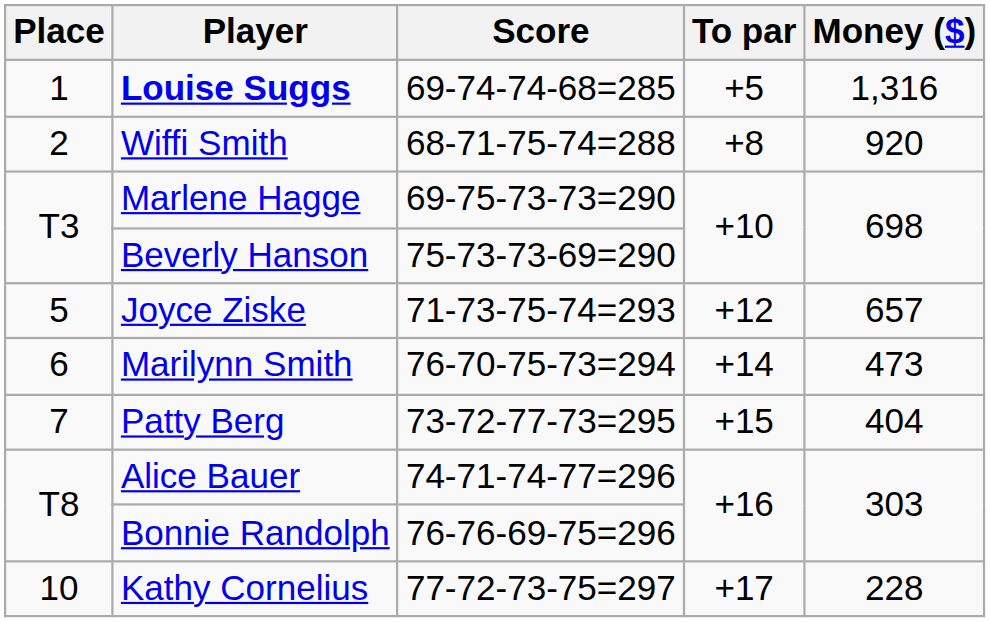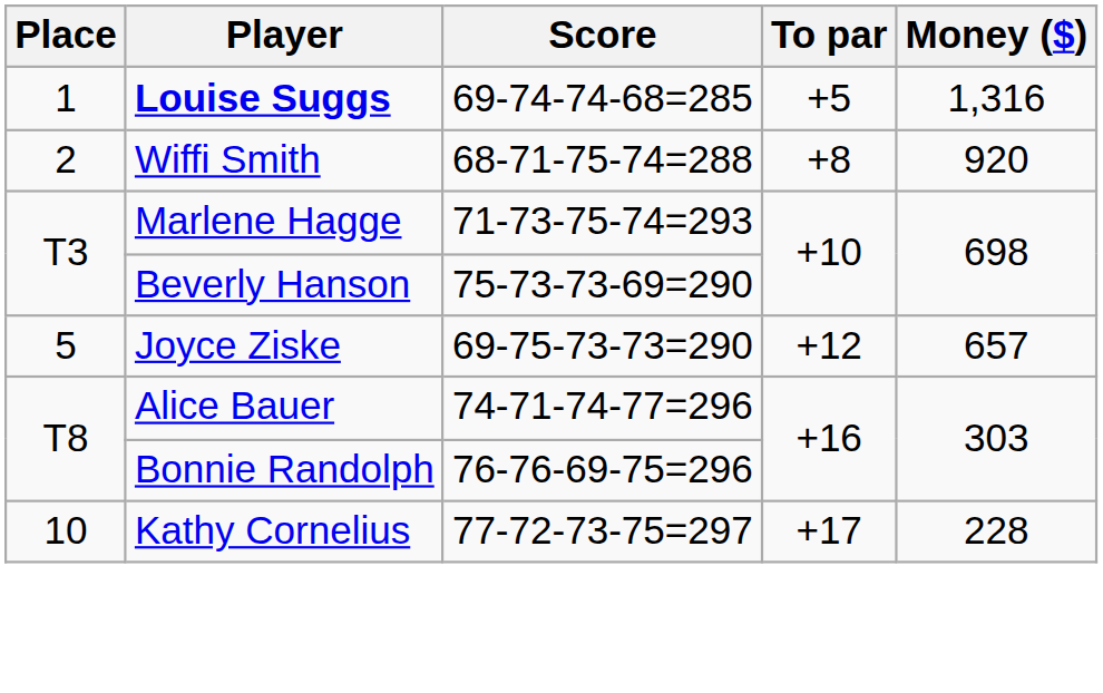Marlene Hagge | Score: 69-75-73-73=290 -> 71-73-75-74=293
Joyce Ziske | Score: 71-73-75-74=293 -> 69-75-73-73=290
- row: 6 | Marilynn Smith | 76-70-75-73=294 | +14 | 473
- row: 7 | Patty Berg | 73-72-77-73=295 | +15 | 404
